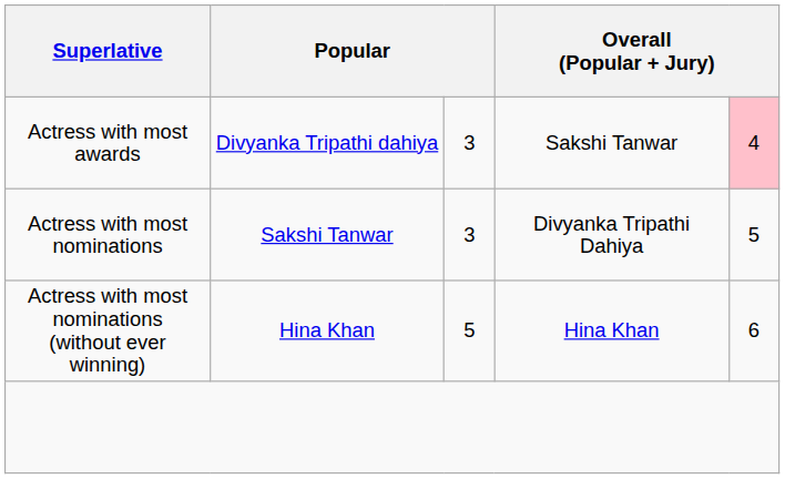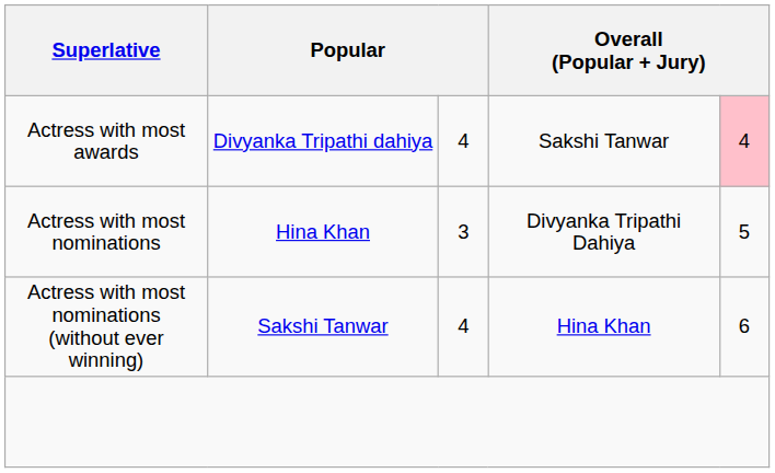Actress with most awards | column 3: 3 -> 4
Actress with most nominations | column 2: Sakshi Tanwar -> Hina Khan
Actress with most nominations (without ever winning) | column 2: Hina Khan -> Sakshi Tanwar
Actress with most nominations (without ever winning) | column 3: 5 -> 4
